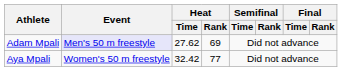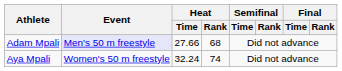Adam Mpali | Heat / Time: 27.62 -> 27.66
Adam Mpali | Heat / Rank: 69 -> 68
Aya Mpali | Heat / Time: 32.42 -> 32.24
Aya Mpali | Heat / Rank: 77 -> 74
